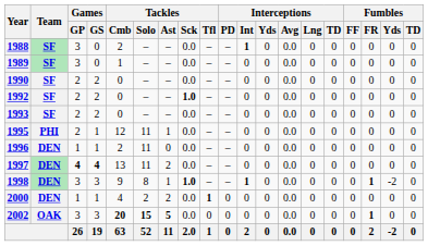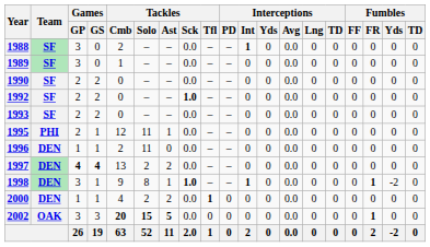1997 | Tackles / Solo: 11 -> 2
1998 | Games / GS: 3 -> 1
